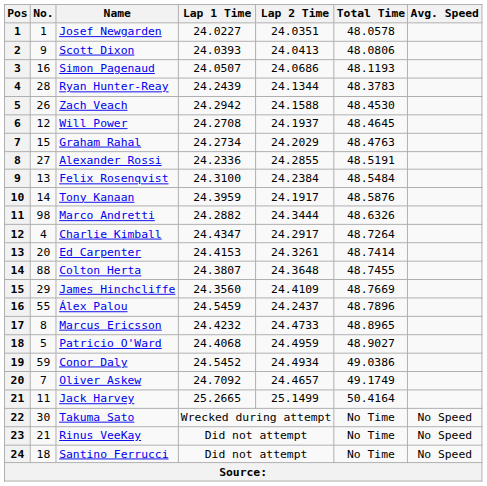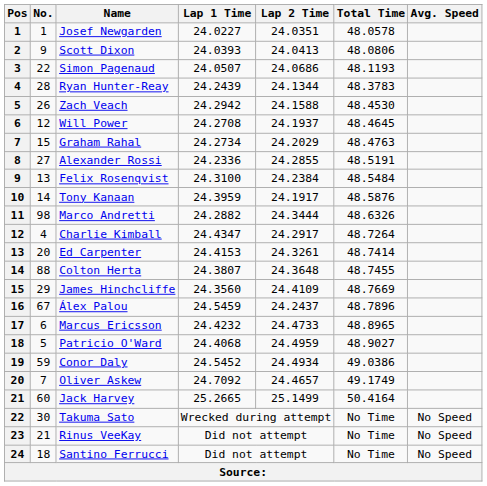Simon Pagenaud | No.: 16 -> 22
Álex Palou | No.: 55 -> 67
Marcus Ericsson | No.: 8 -> 6
Jack Harvey | No.: 11 -> 60
